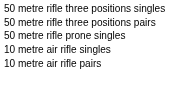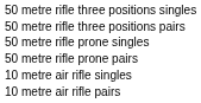+ row: 50 metre rifle prone pairs
